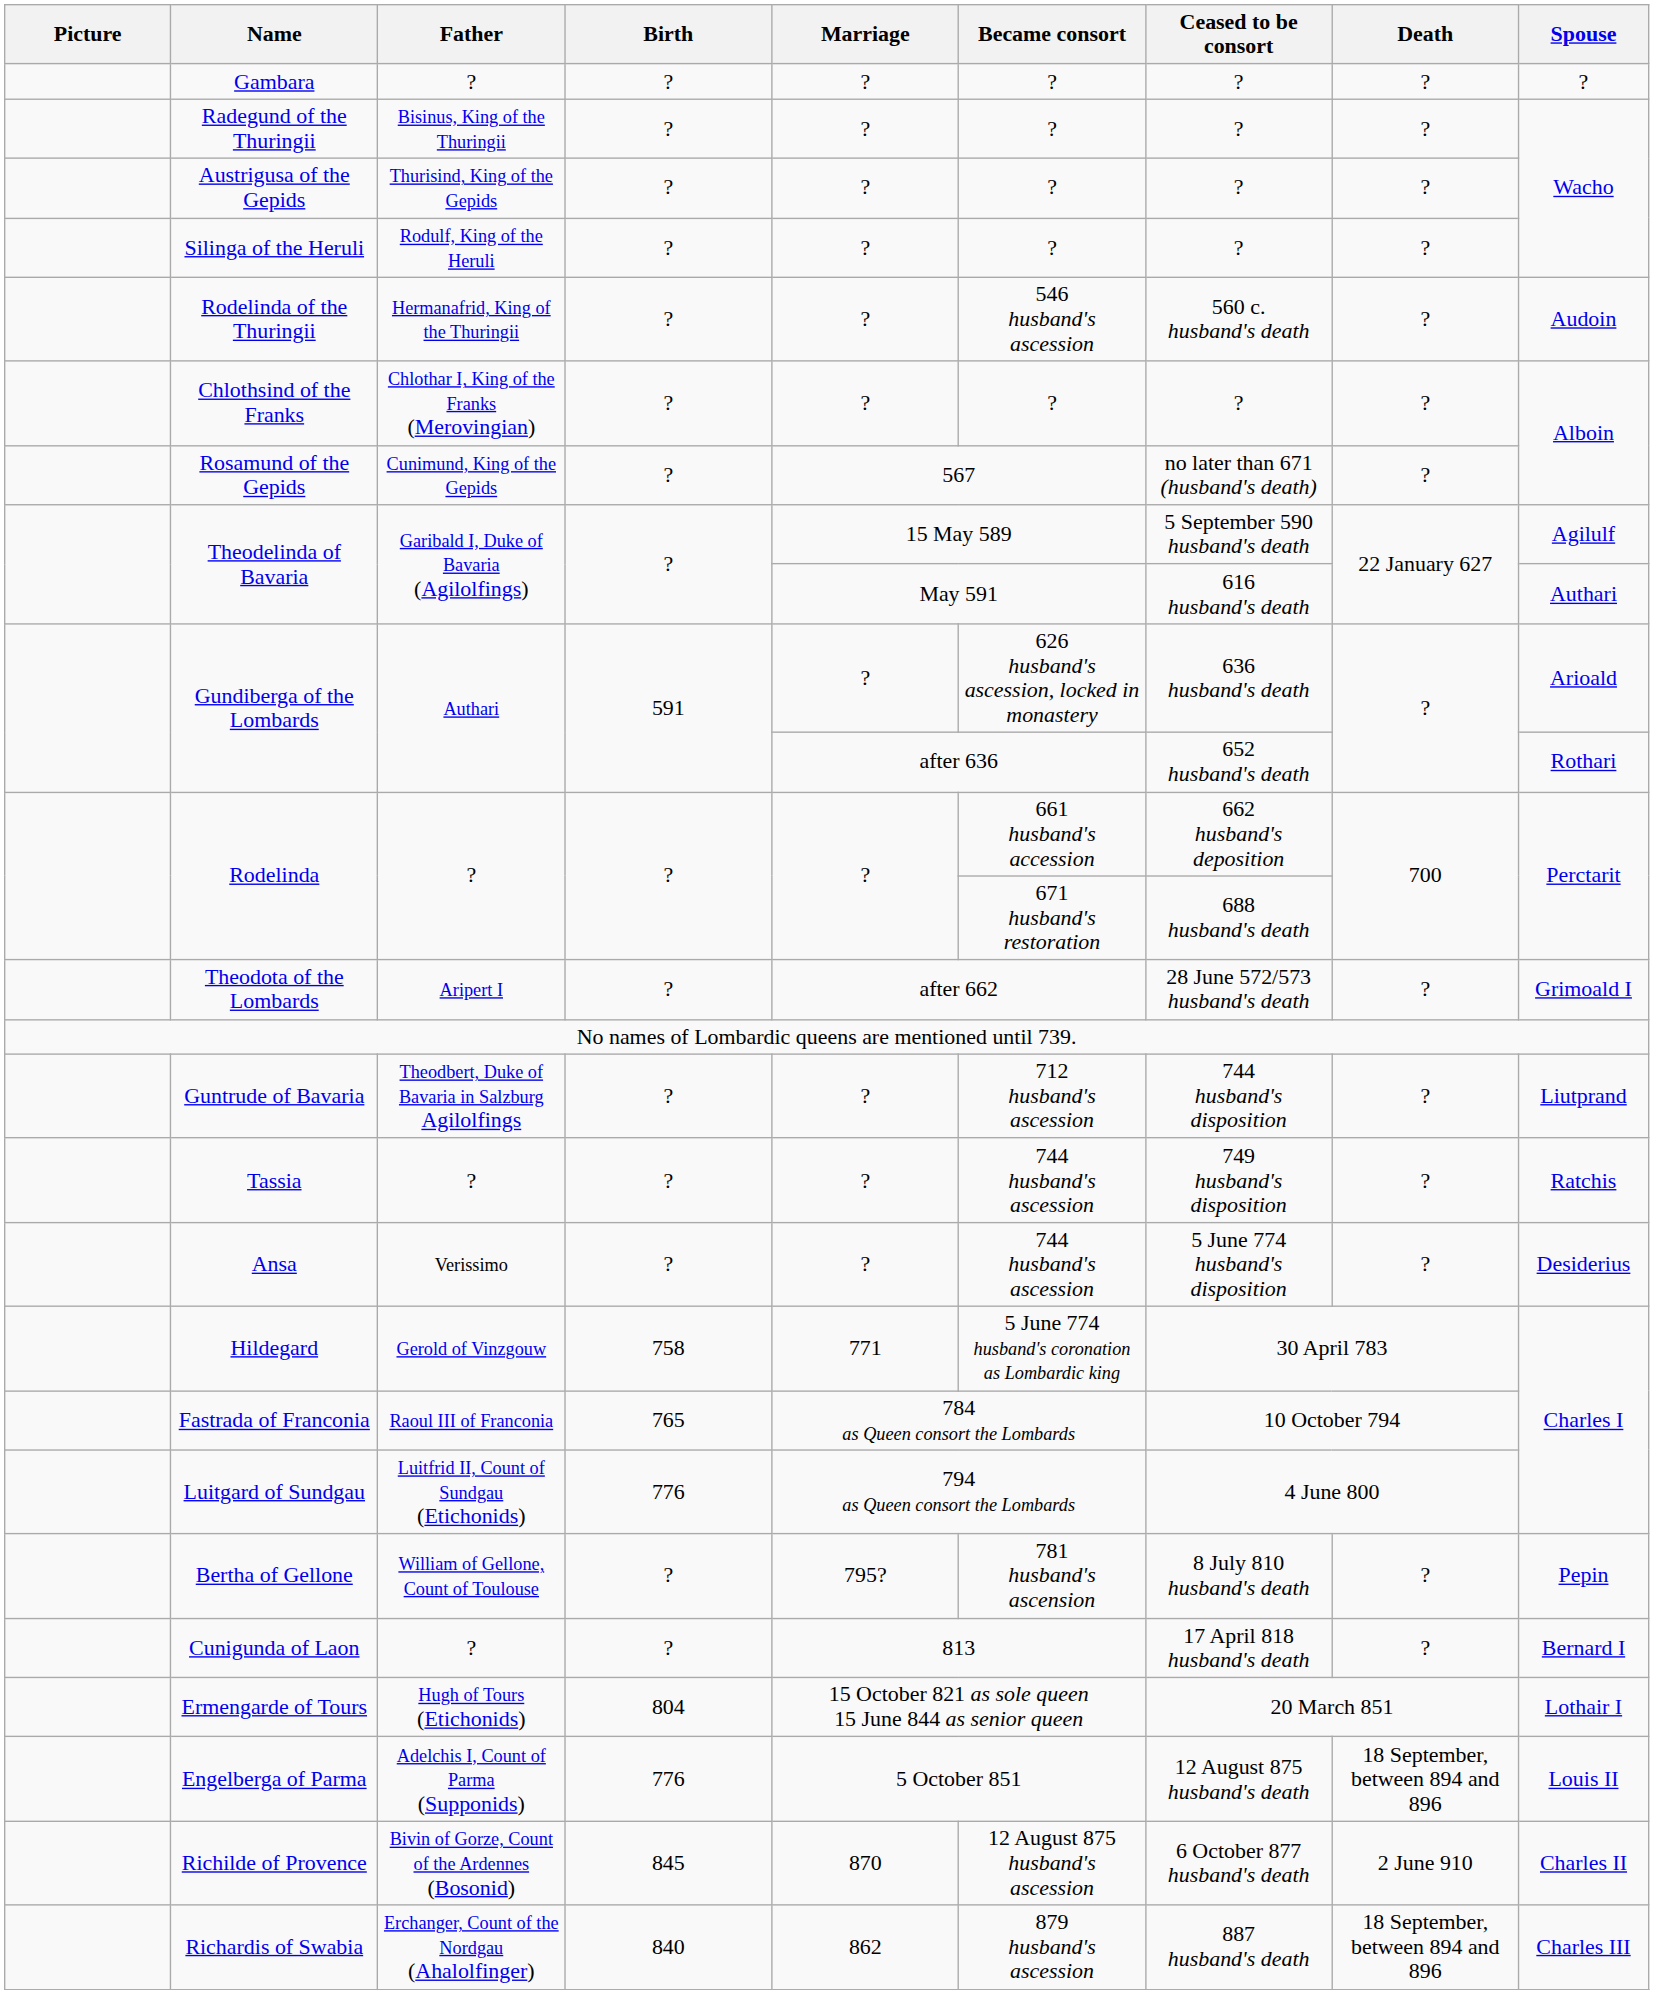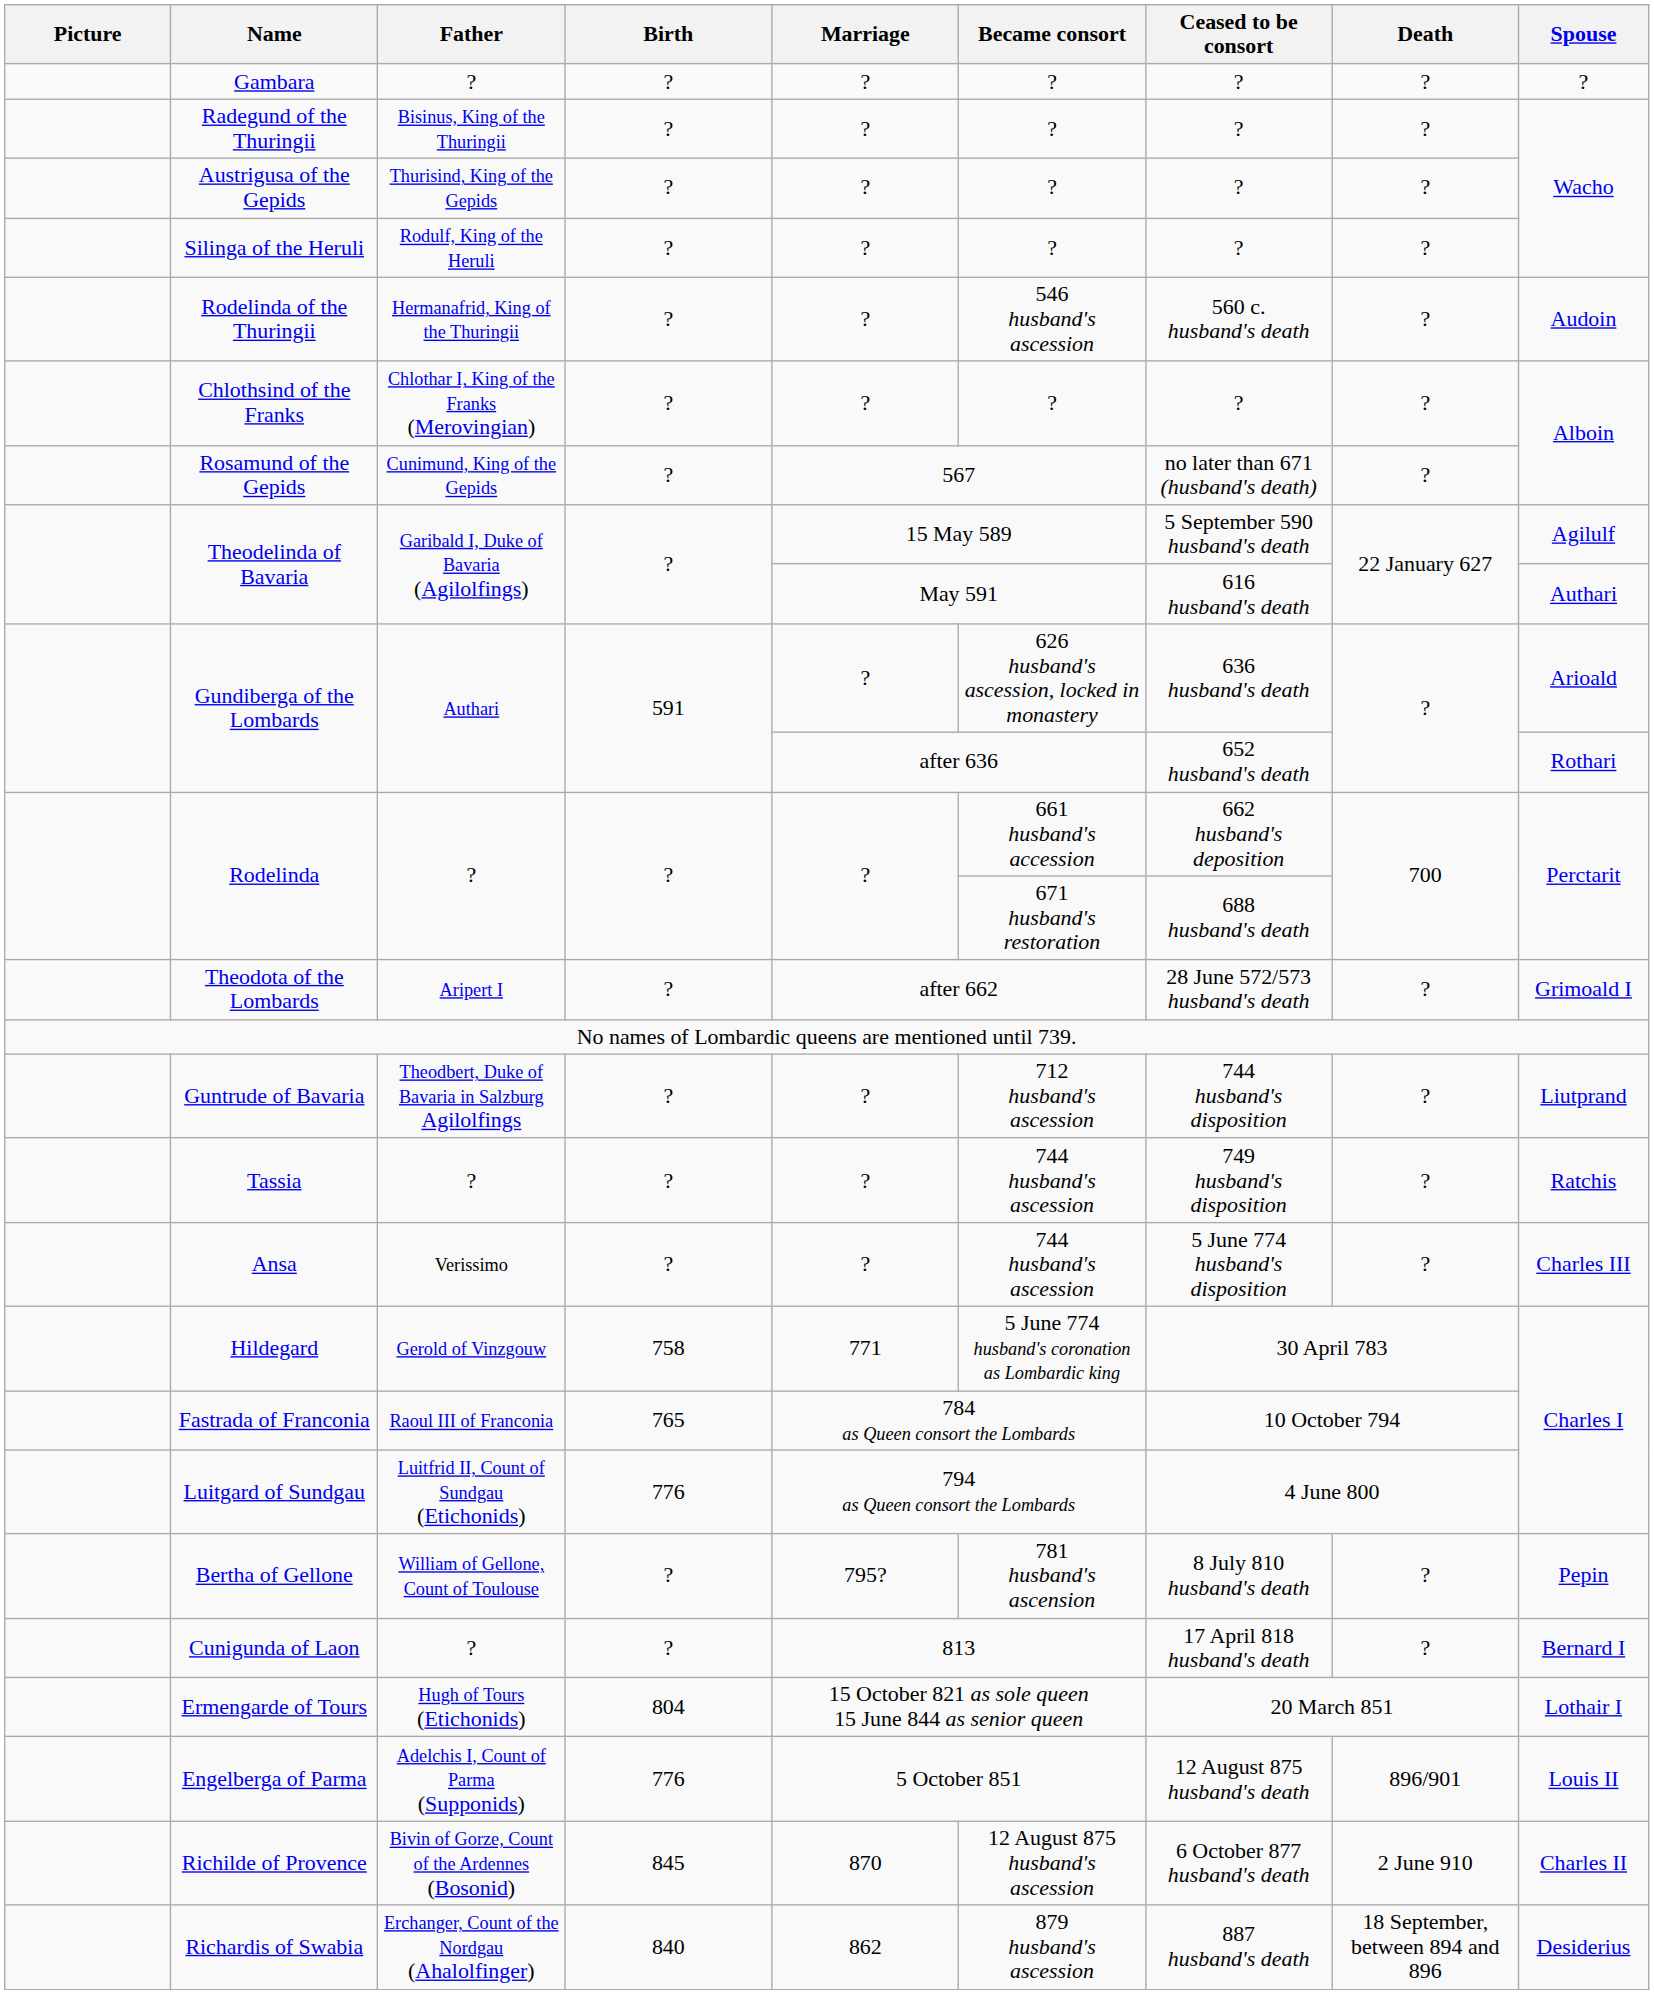Ansa | Spouse: Desiderius -> Charles III
Engelberga of Parma | Death: 18 September, between 894 and 896 -> 896/901
Richardis of Swabia | Spouse: Charles III -> Desiderius
